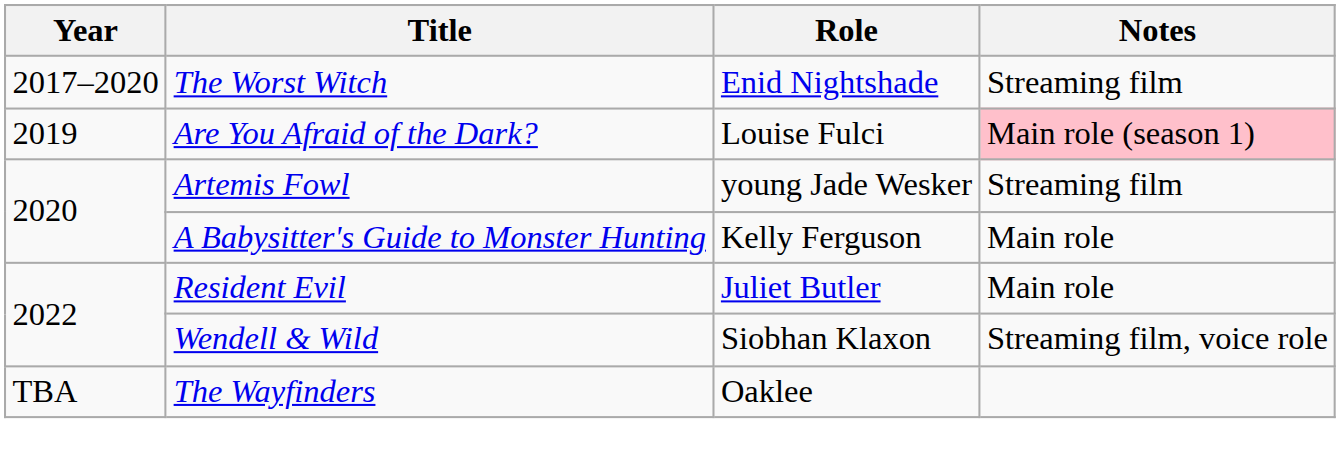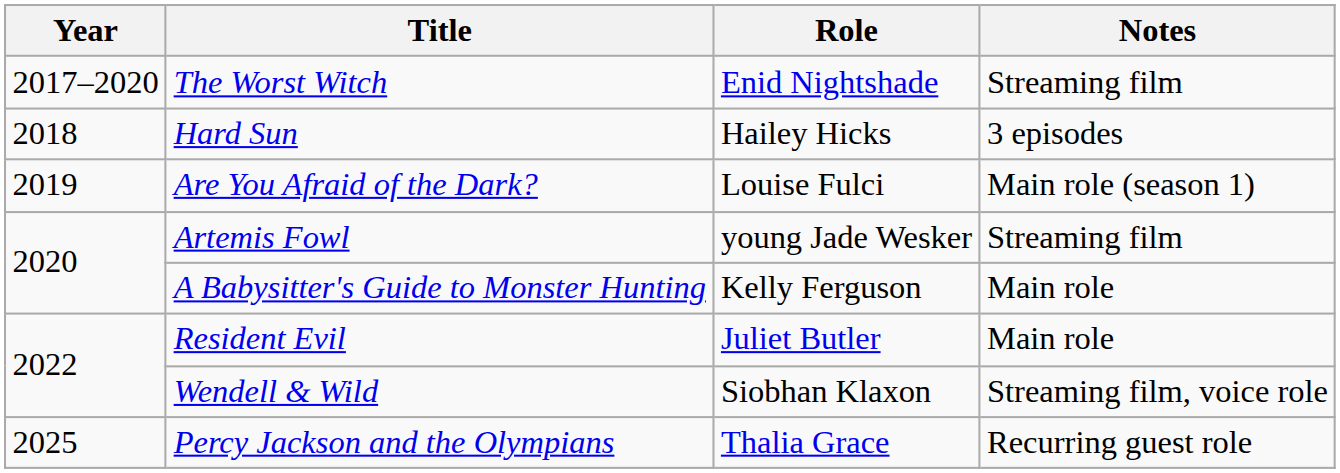+ row: 2018 | Hard Sun | Hailey Hicks | 3 episodes
Are You Afraid of the Dark? | Notes: pink background -> no background
+ row: 2025 | Percy Jackson and the Olympians | Thalia Grace | Recurring guest role
- row: TBA | The Wayfinders | Oaklee
